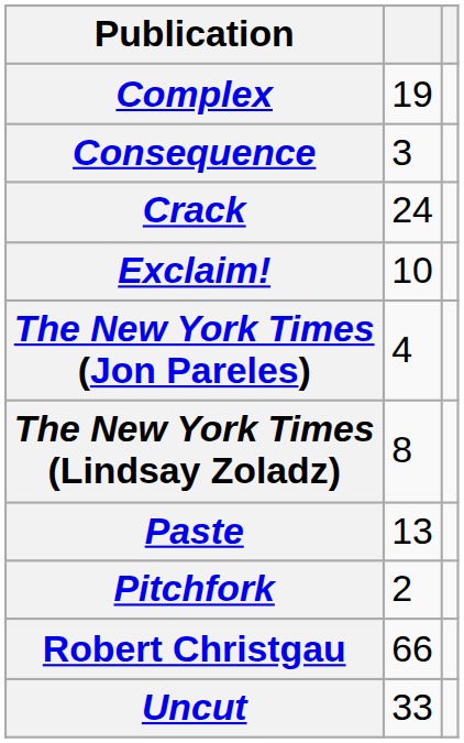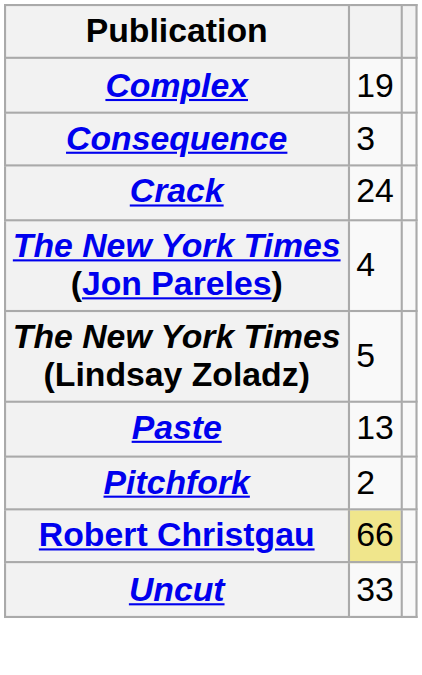- row: Exclaim! | 10
The New York Times (Lindsay Zoladz) | column 2: 8 -> 5
Robert Christgau | column 2: no background -> khaki background
